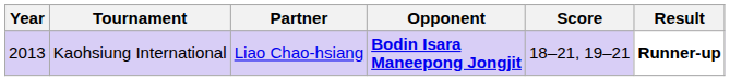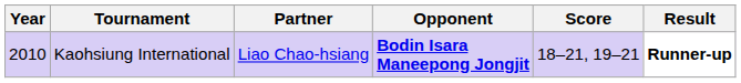Kaohsiung International | Year: 2013 -> 2010
